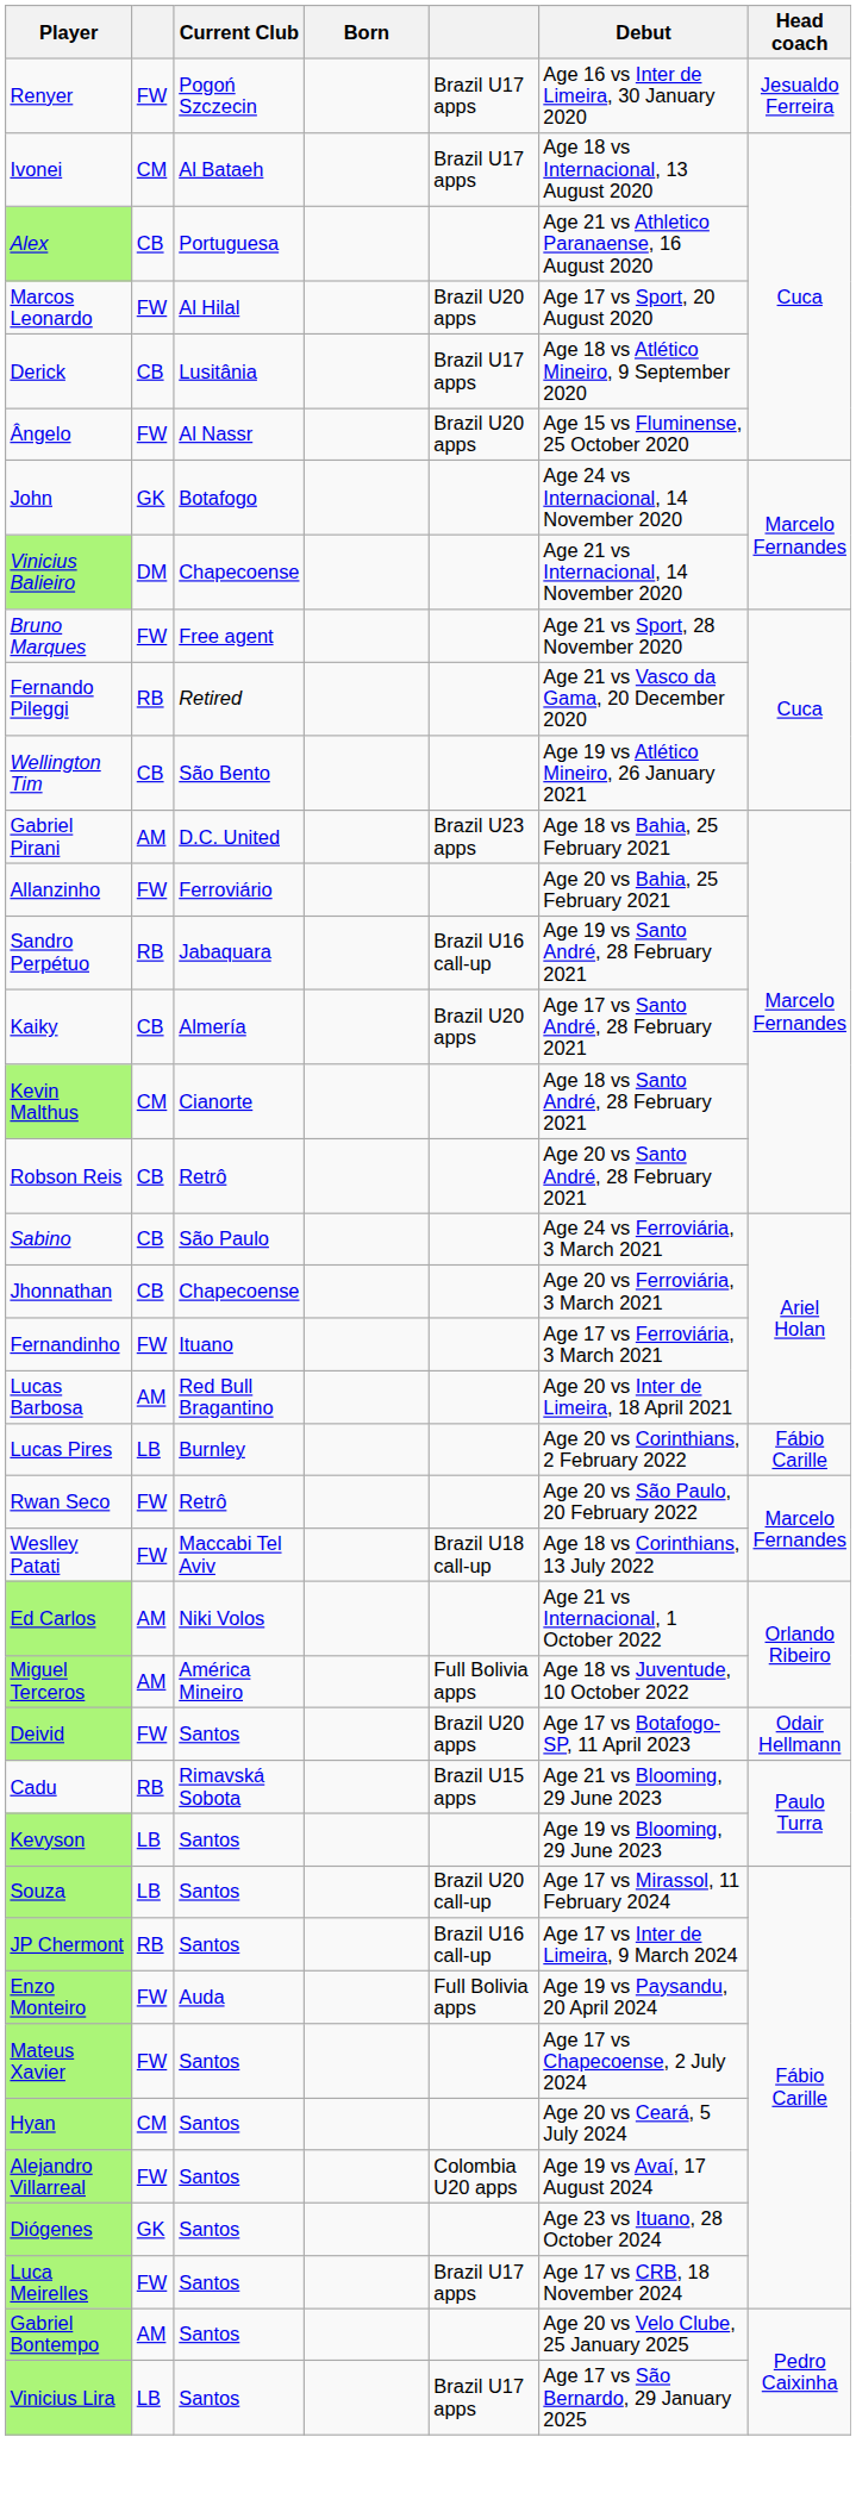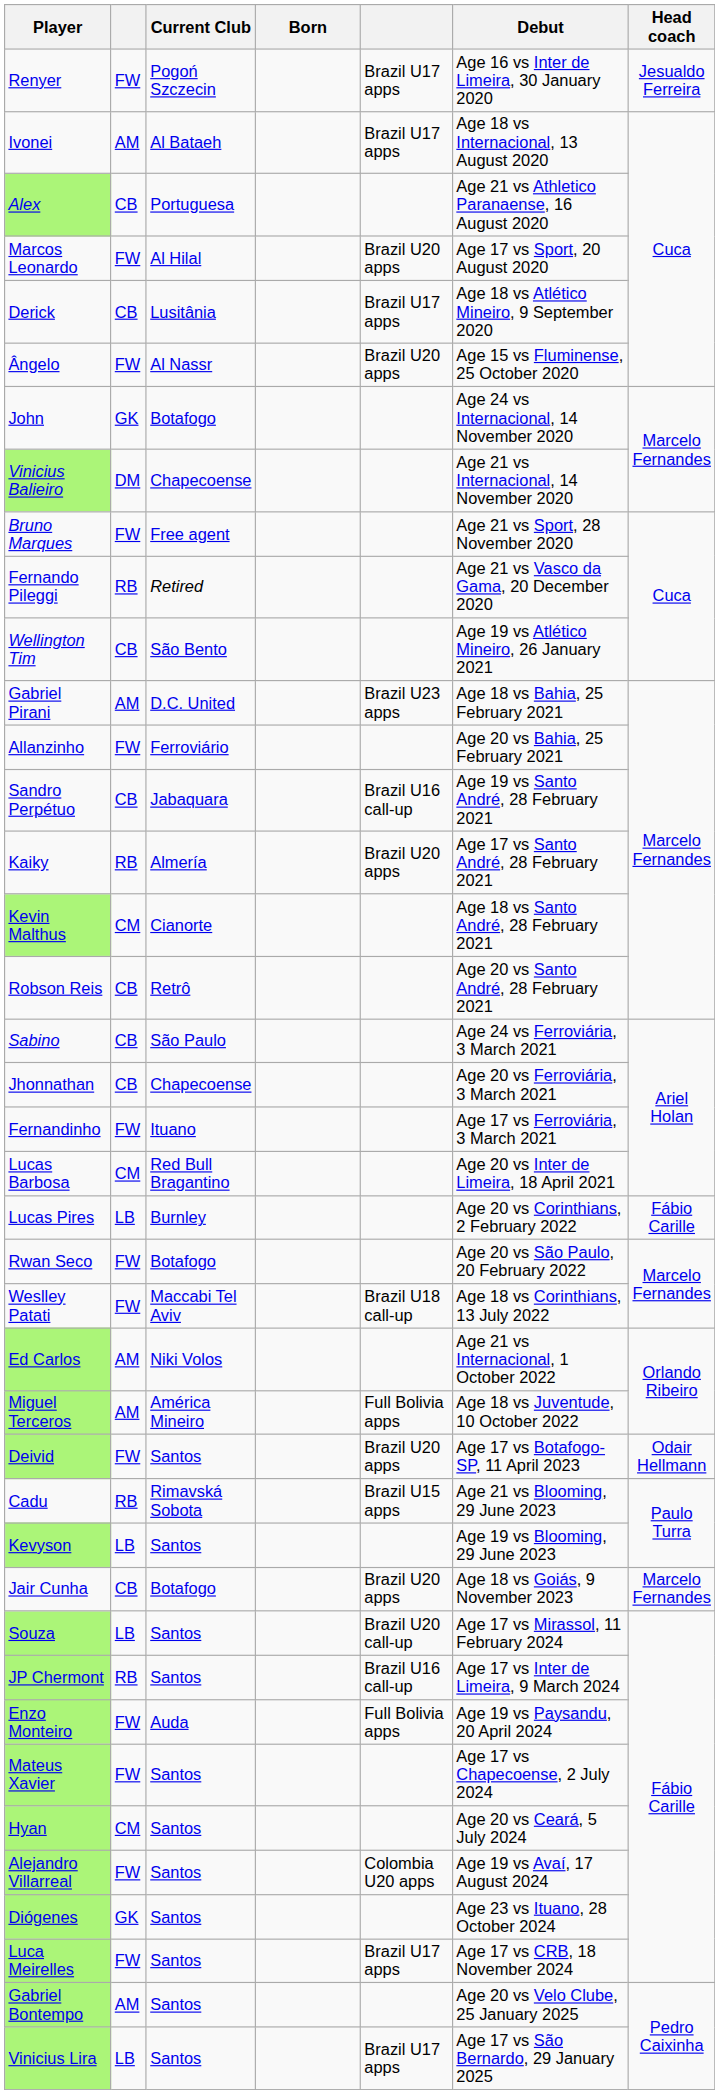Ivonei | column 2: CM -> AM
Sandro Perpétuo | column 2: RB -> CB
Kaiky | column 2: CB -> RB
Lucas Barbosa | column 2: AM -> CM
Rwan Seco | Current Club: Retrô -> Botafogo
+ row: Jair Cunha | CB | Botafogo | Brazil U20 apps | Age 18 vs Goiás, 9 November 2023 | Marcelo Fernandes
